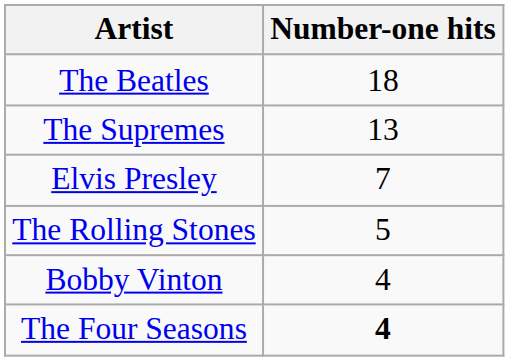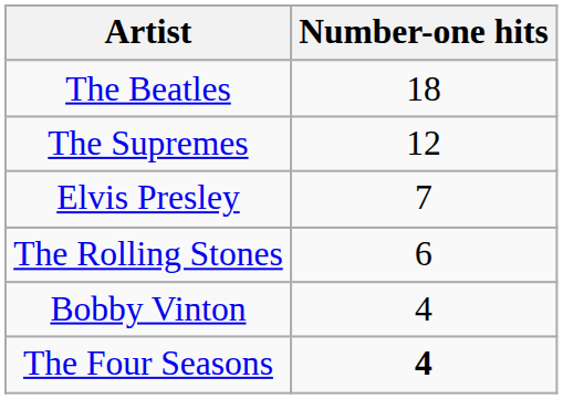The Supremes | Number-one hits: 13 -> 12
The Rolling Stones | Number-one hits: 5 -> 6
